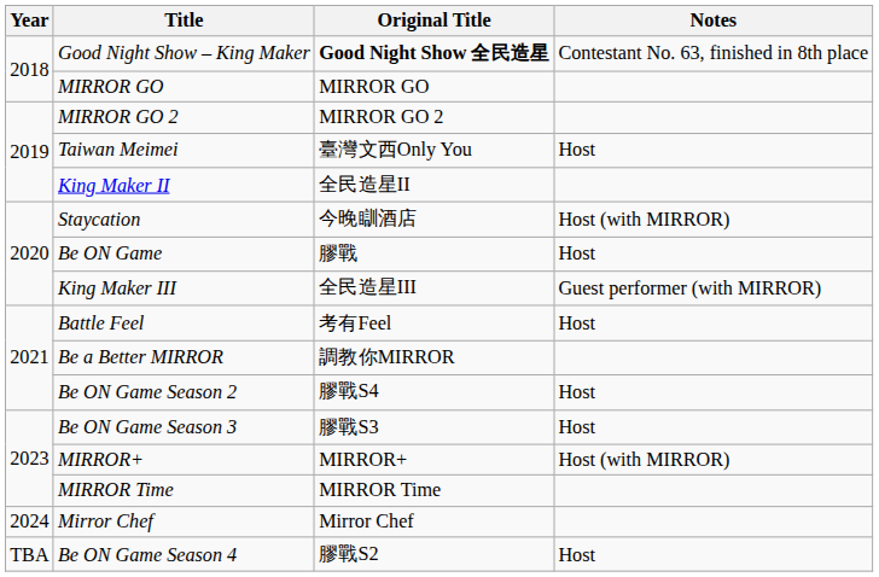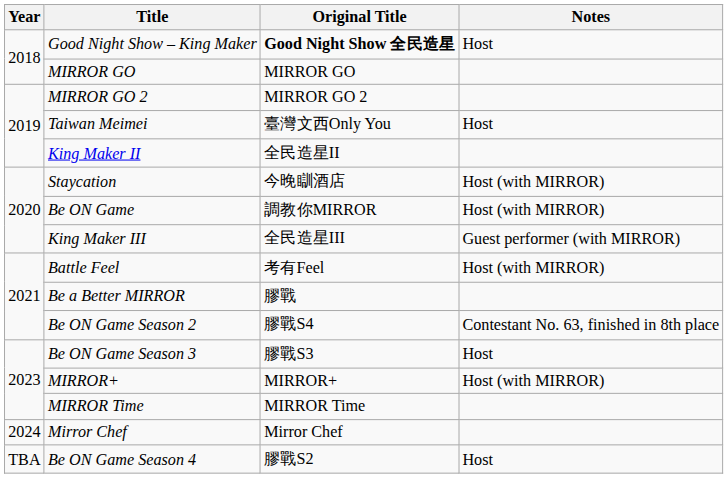Good Night Show – King Maker | Notes: Contestant No. 63, finished in 8th place -> Host
Be ON Game | Original Title: 膠戰 -> 調教你MIRROR
Be ON Game | Notes: Host -> Host (with MIRROR)
Battle Feel | Notes: Host -> Host (with MIRROR)
Be a Better MIRROR | Original Title: 調教你MIRROR -> 膠戰
Be ON Game Season 2 | Notes: Host -> Contestant No. 63, finished in 8th place
